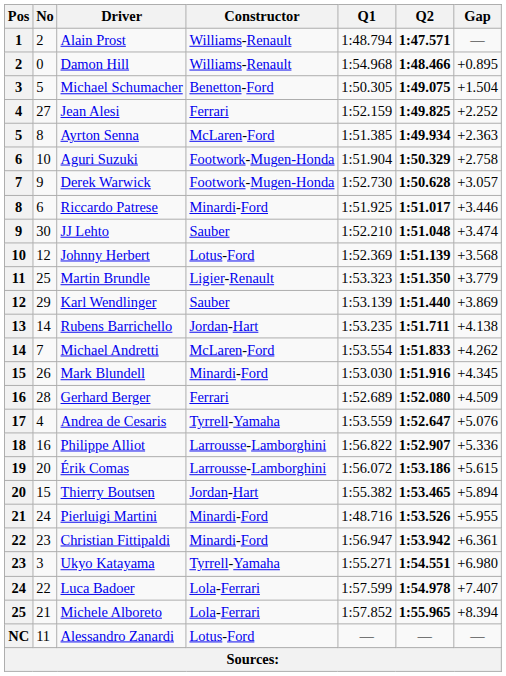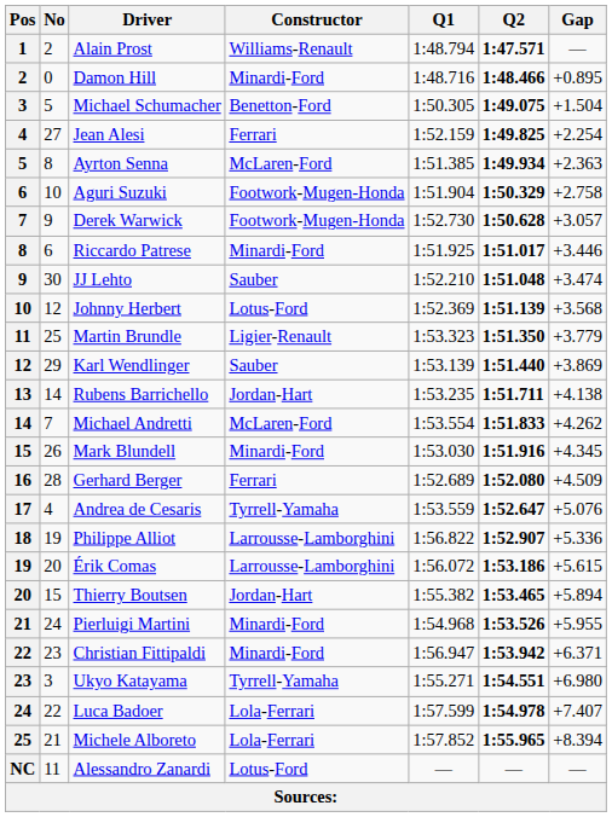Damon Hill | Constructor: Williams-Renault -> Minardi-Ford
Damon Hill | Q1: 1:54.968 -> 1:48.716
Jean Alesi | Gap: +2.252 -> +2.254
Philippe Alliot | No: 16 -> 19
Pierluigi Martini | Q1: 1:48.716 -> 1:54.968
Christian Fittipaldi | Gap: +6.361 -> +6.371
